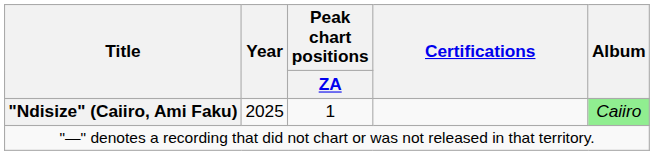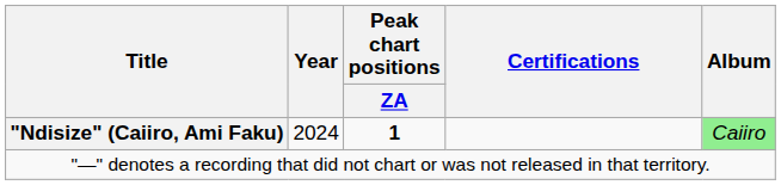"Ndisize" (Caiiro, Ami Faku) | Year: 2025 -> 2024
"Ndisize" (Caiiro, Ami Faku) | Peak chart positions / ZA: normal -> bold
